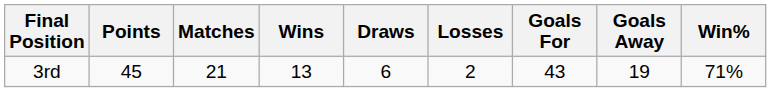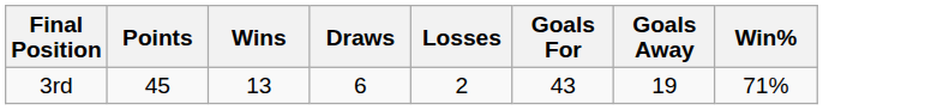- column: Matches | 21
